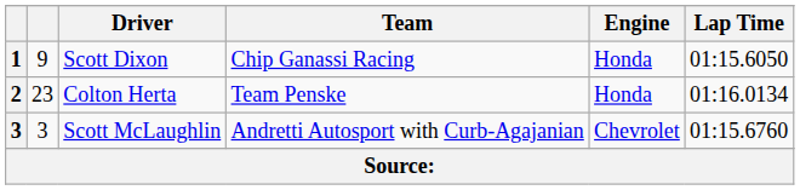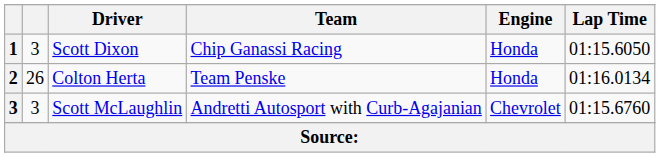Scott Dixon | column 2: 9 -> 3
Colton Herta | column 2: 23 -> 26
